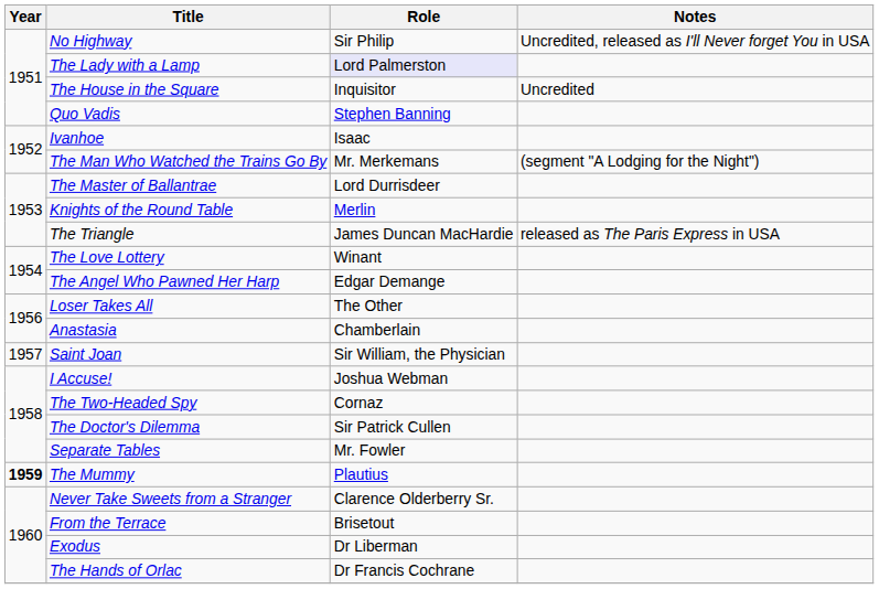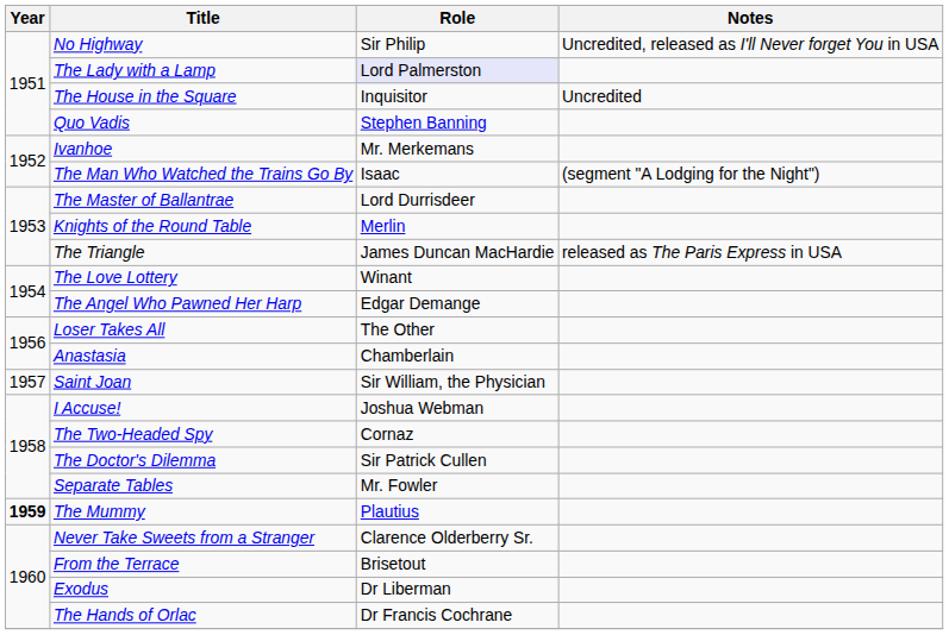Ivanhoe | Role: Isaac -> Mr. Merkemans
The Man Who Watched the Trains Go By | Role: Mr. Merkemans -> Isaac
